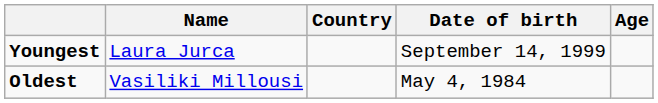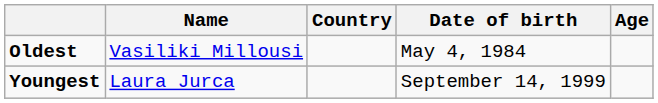rows swapped: Youngest <-> Oldest
